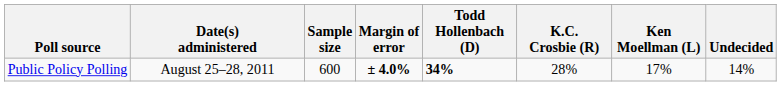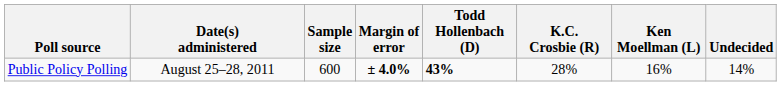Public Policy Polling | Todd Hollenbach (D): 34% -> 43%
Public Policy Polling | Ken Moellman (L): 17% -> 16%
